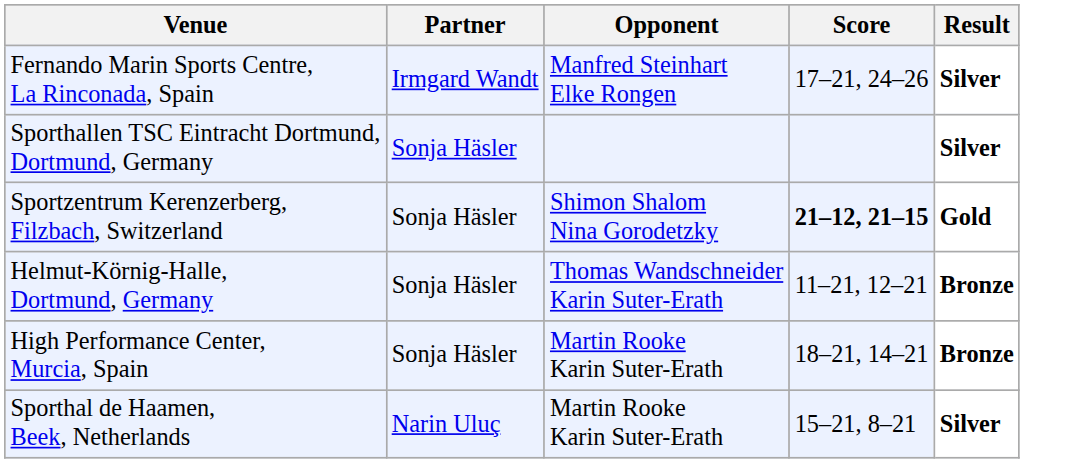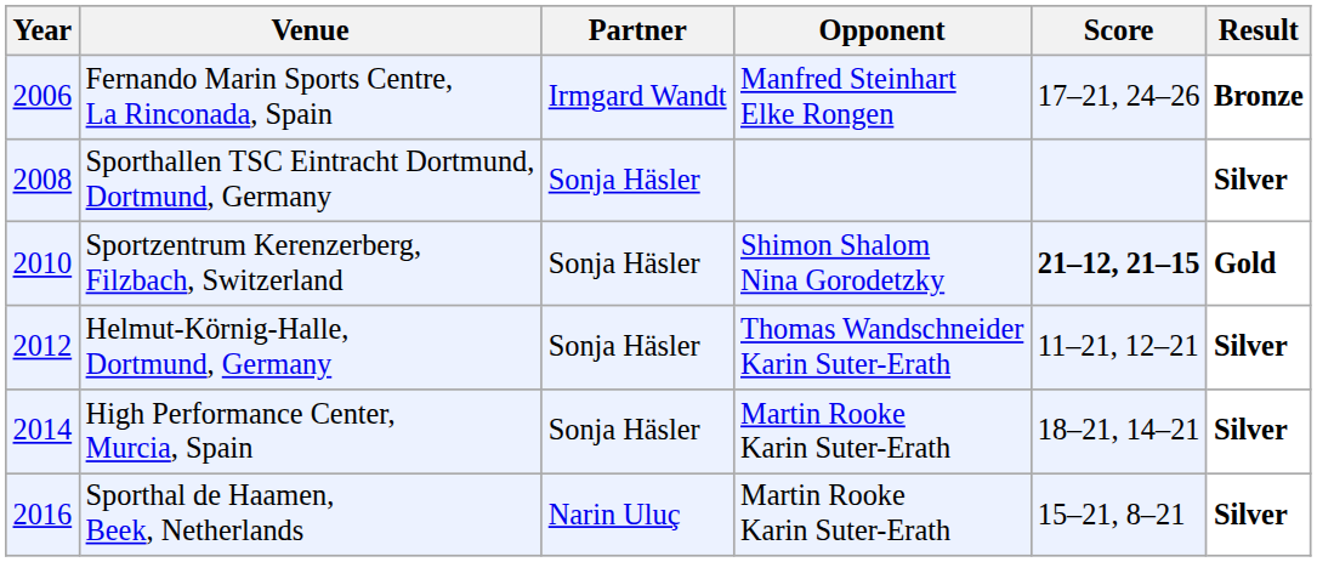+ column: Year | 2006 | 2008 | 2010 | 2012 | 2014 | 2016
Fernando Marin Sports Centre, La Rinconada, Spain | Result: Silver -> Bronze
Helmut-Körnig-Halle, Dortmund, Germany | Result: Bronze -> Silver
High Performance Center, Murcia, Spain | Result: Bronze -> Silver
